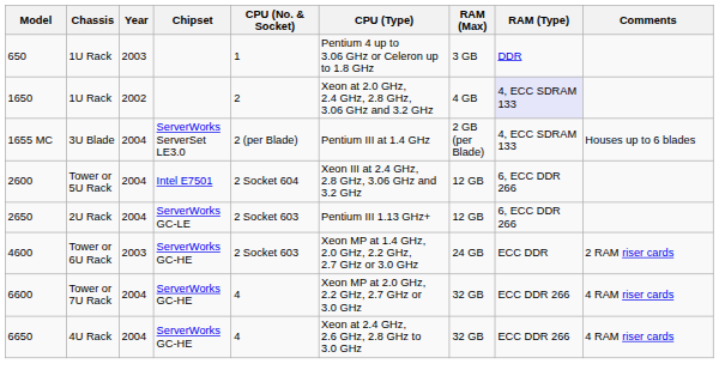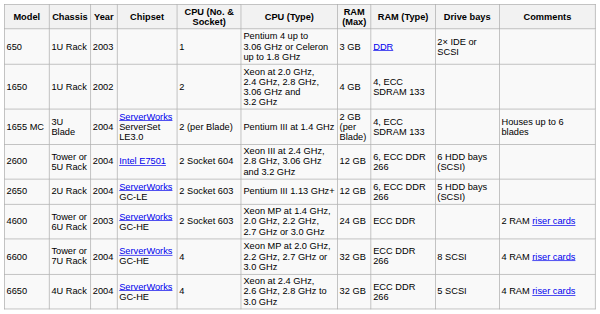+ column: Drive bays | 2× IDE or SCSI | 6 HDD bays (SCSI) | 5 HDD bays (SCSI) | 8 SCSI | 5 SCSI
1650 | RAM (Type): lavender background -> no background
